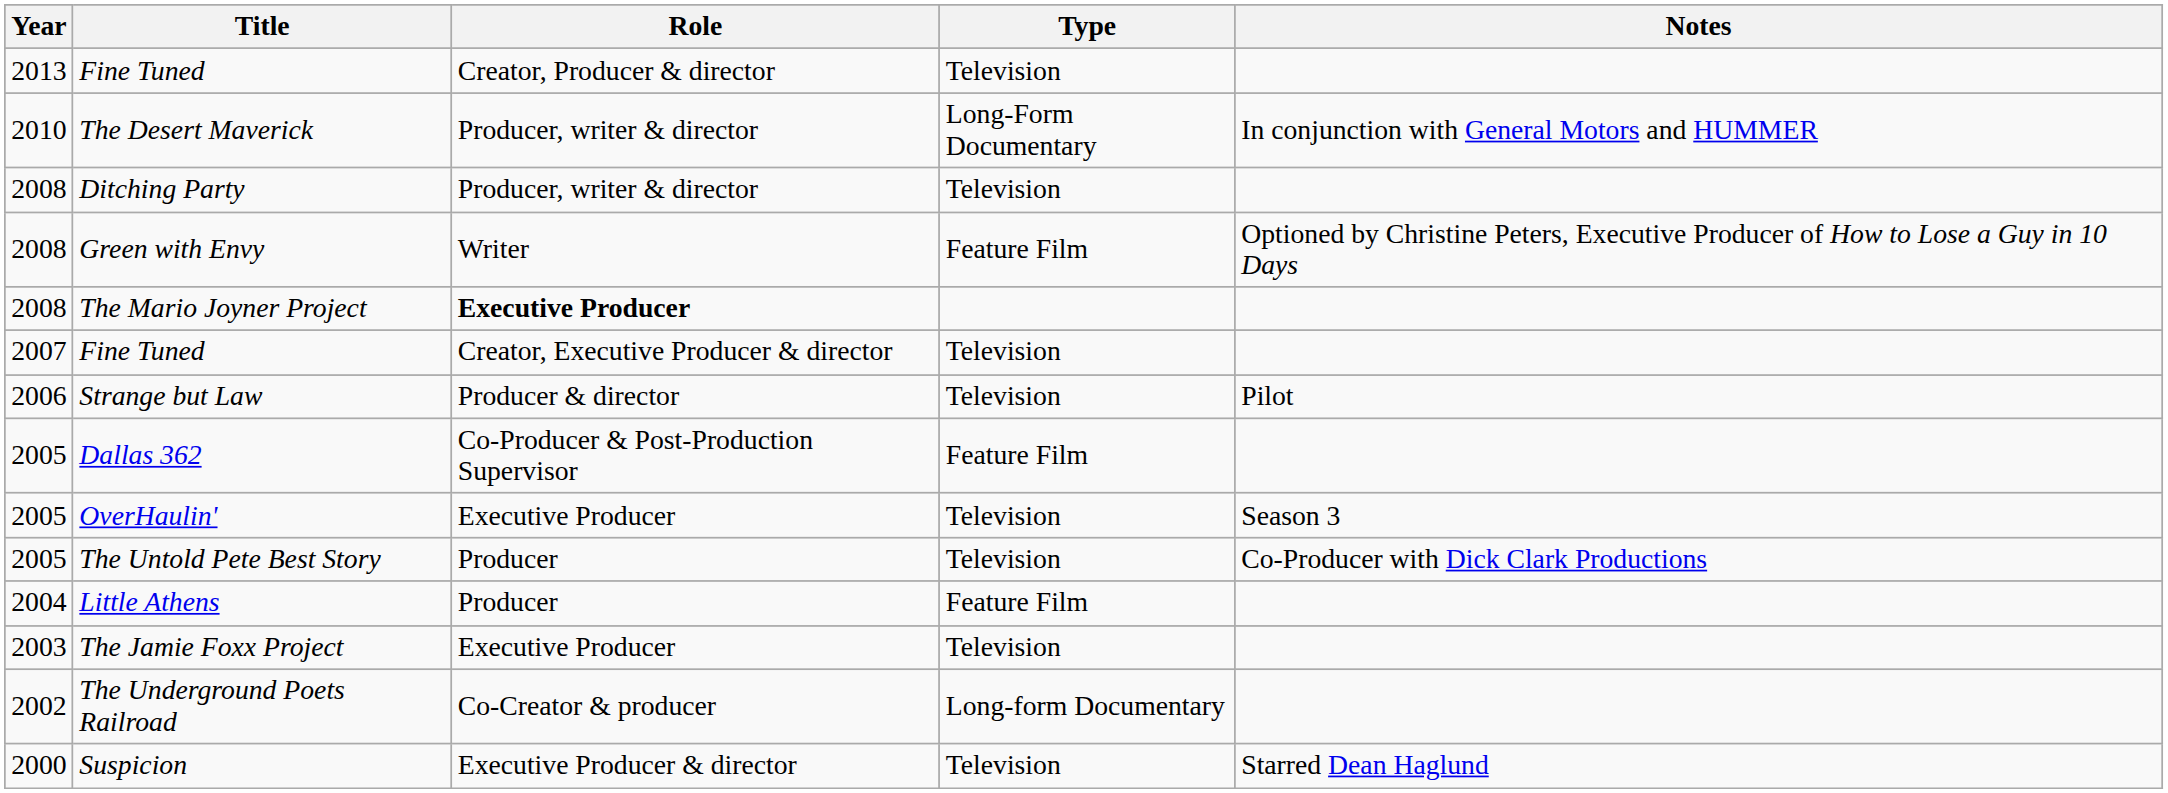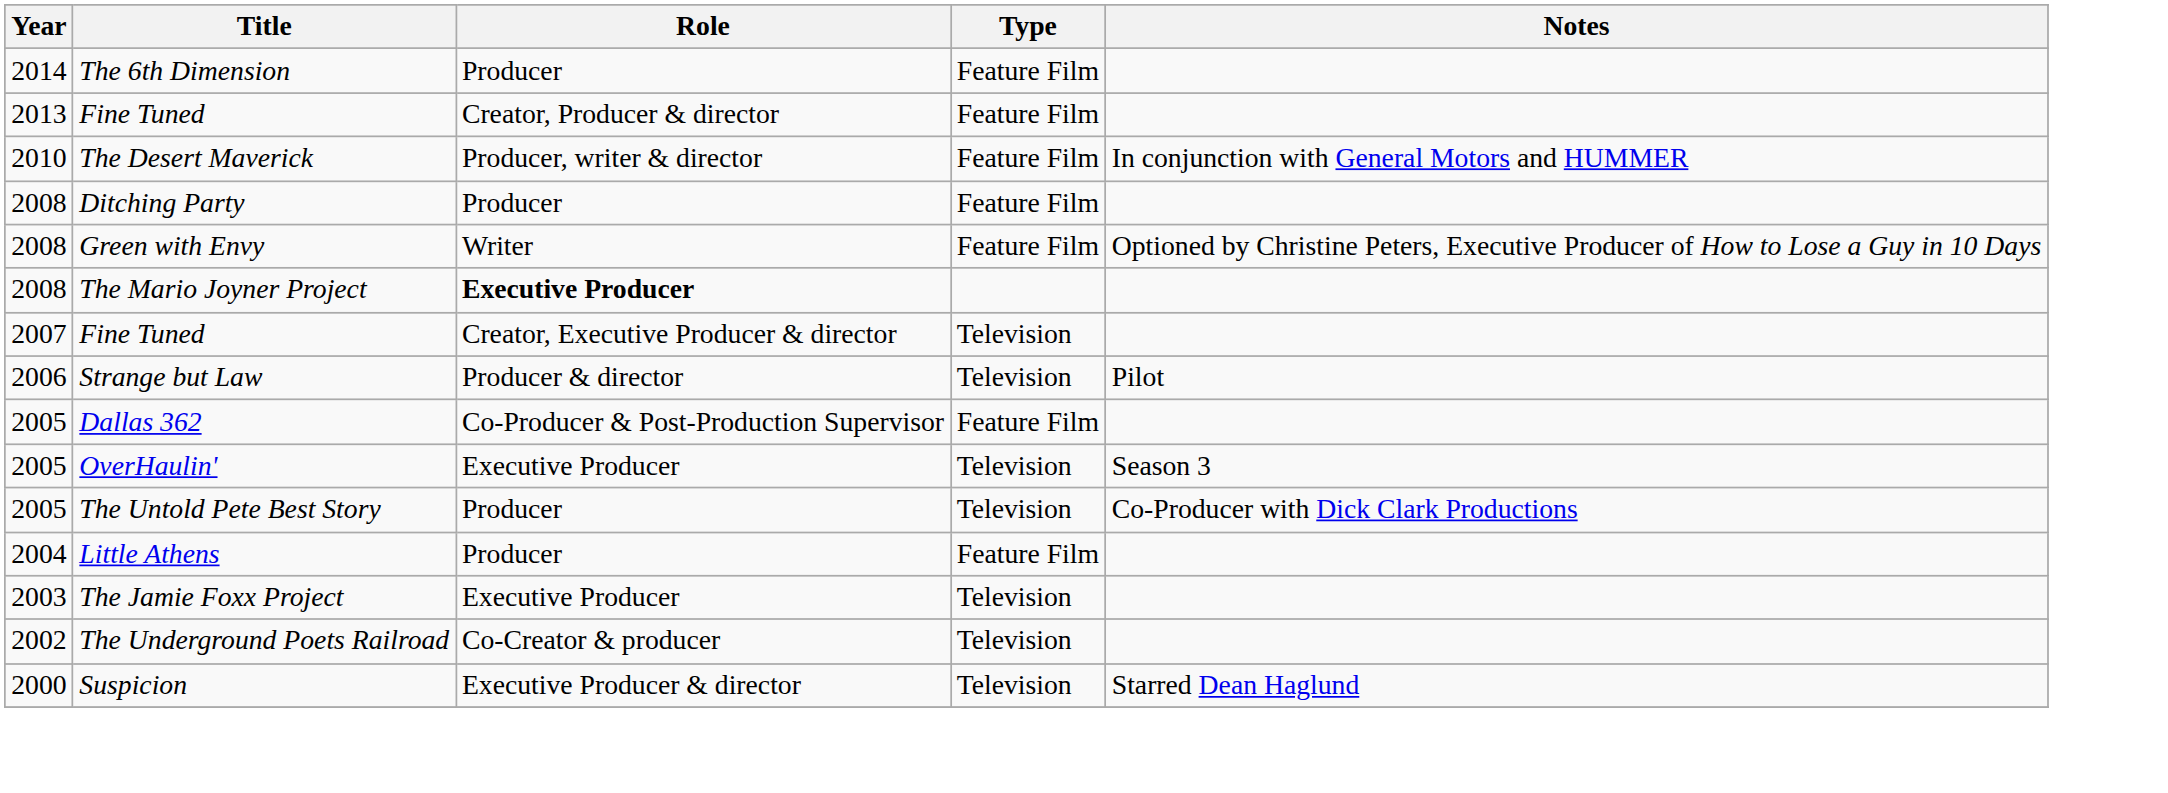+ row: 2014 | The 6th Dimension | Producer | Feature Film
2013 / Fine Tuned | Type: Television -> Feature Film
The Desert Maverick | Type: Long-Form Documentary -> Feature Film
Ditching Party | Role: Producer, writer & director -> Producer
Ditching Party | Type: Television -> Feature Film
The Underground Poets Railroad | Type: Long-form Documentary -> Television
